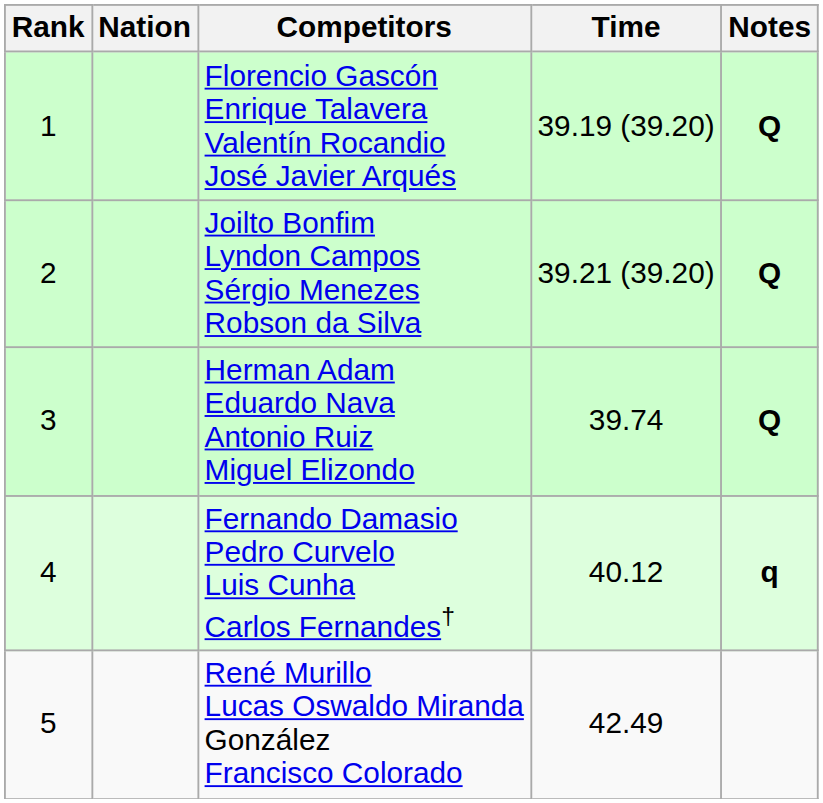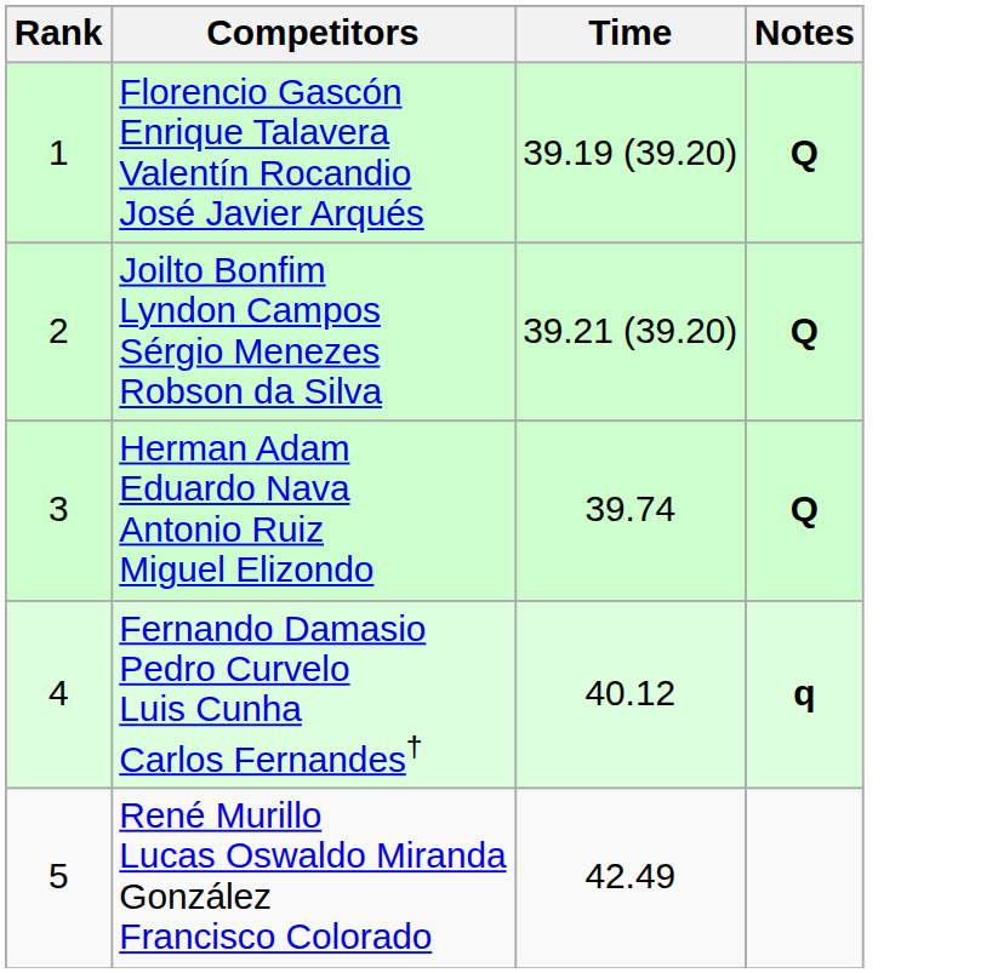- column: Nation
